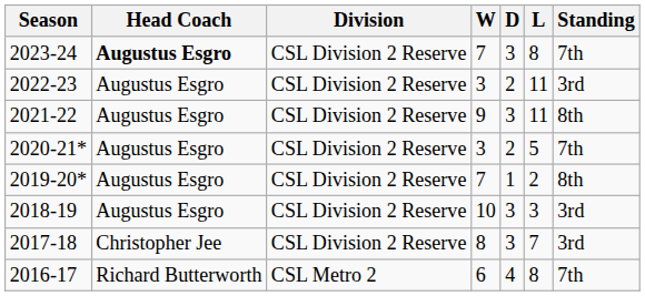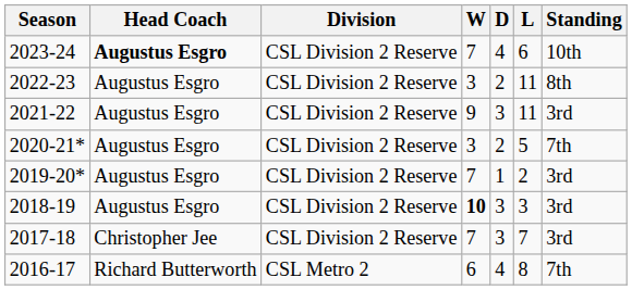2023-24 | D: 3 -> 4
2023-24 | L: 8 -> 6
2023-24 | Standing: 7th -> 10th
2022-23 | Standing: 3rd -> 8th
2021-22 | Standing: 8th -> 3rd
2019-20* | Standing: 8th -> 3rd
2018-19 | W: normal -> bold
2017-18 | W: 8 -> 7
